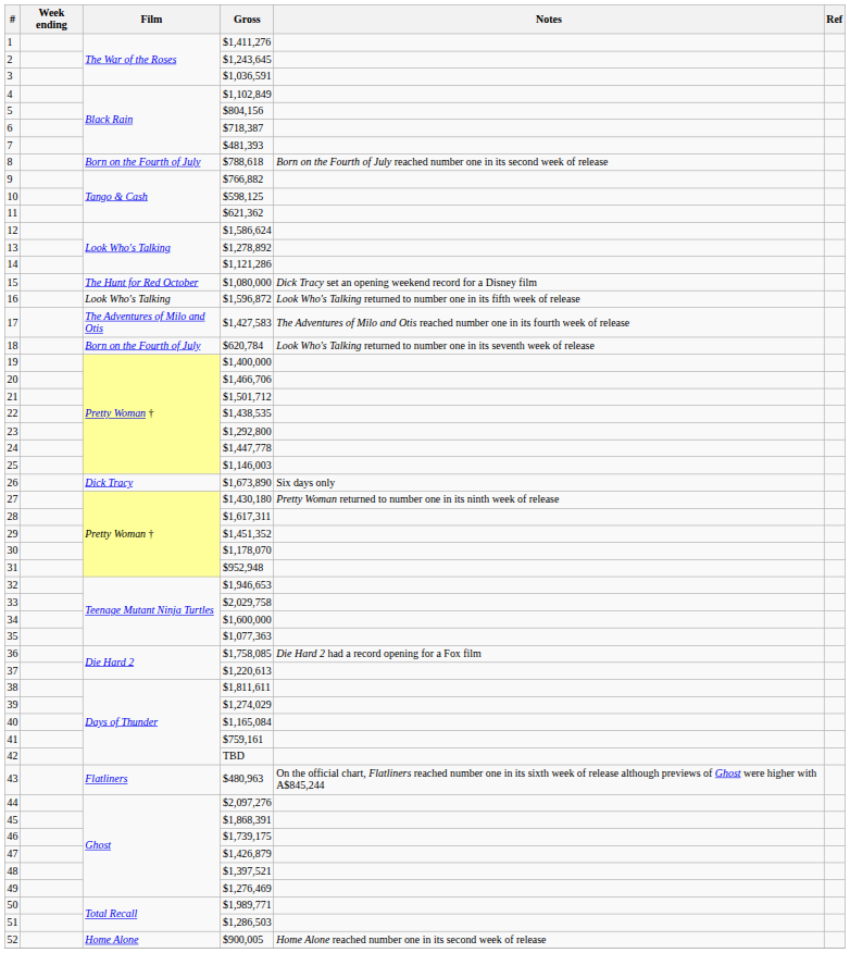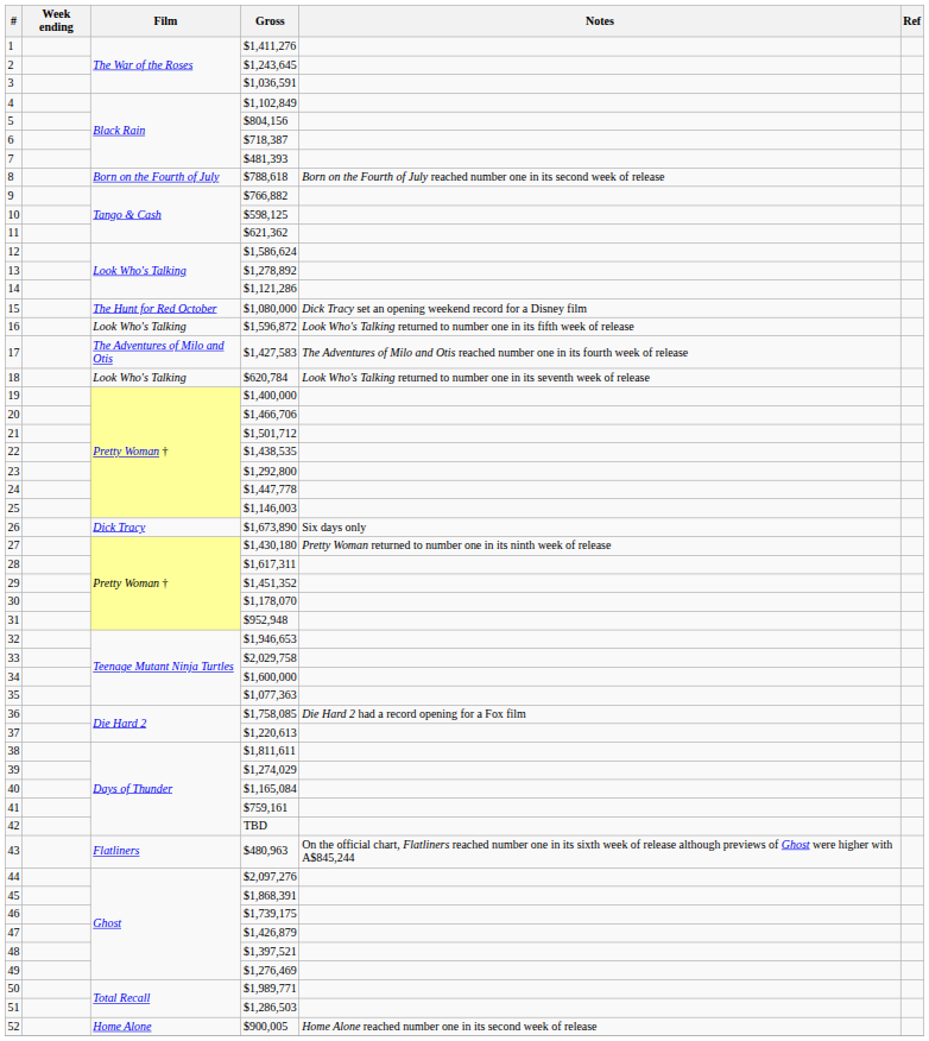18 | Film: Born on the Fourth of July -> Look Who's Talking
